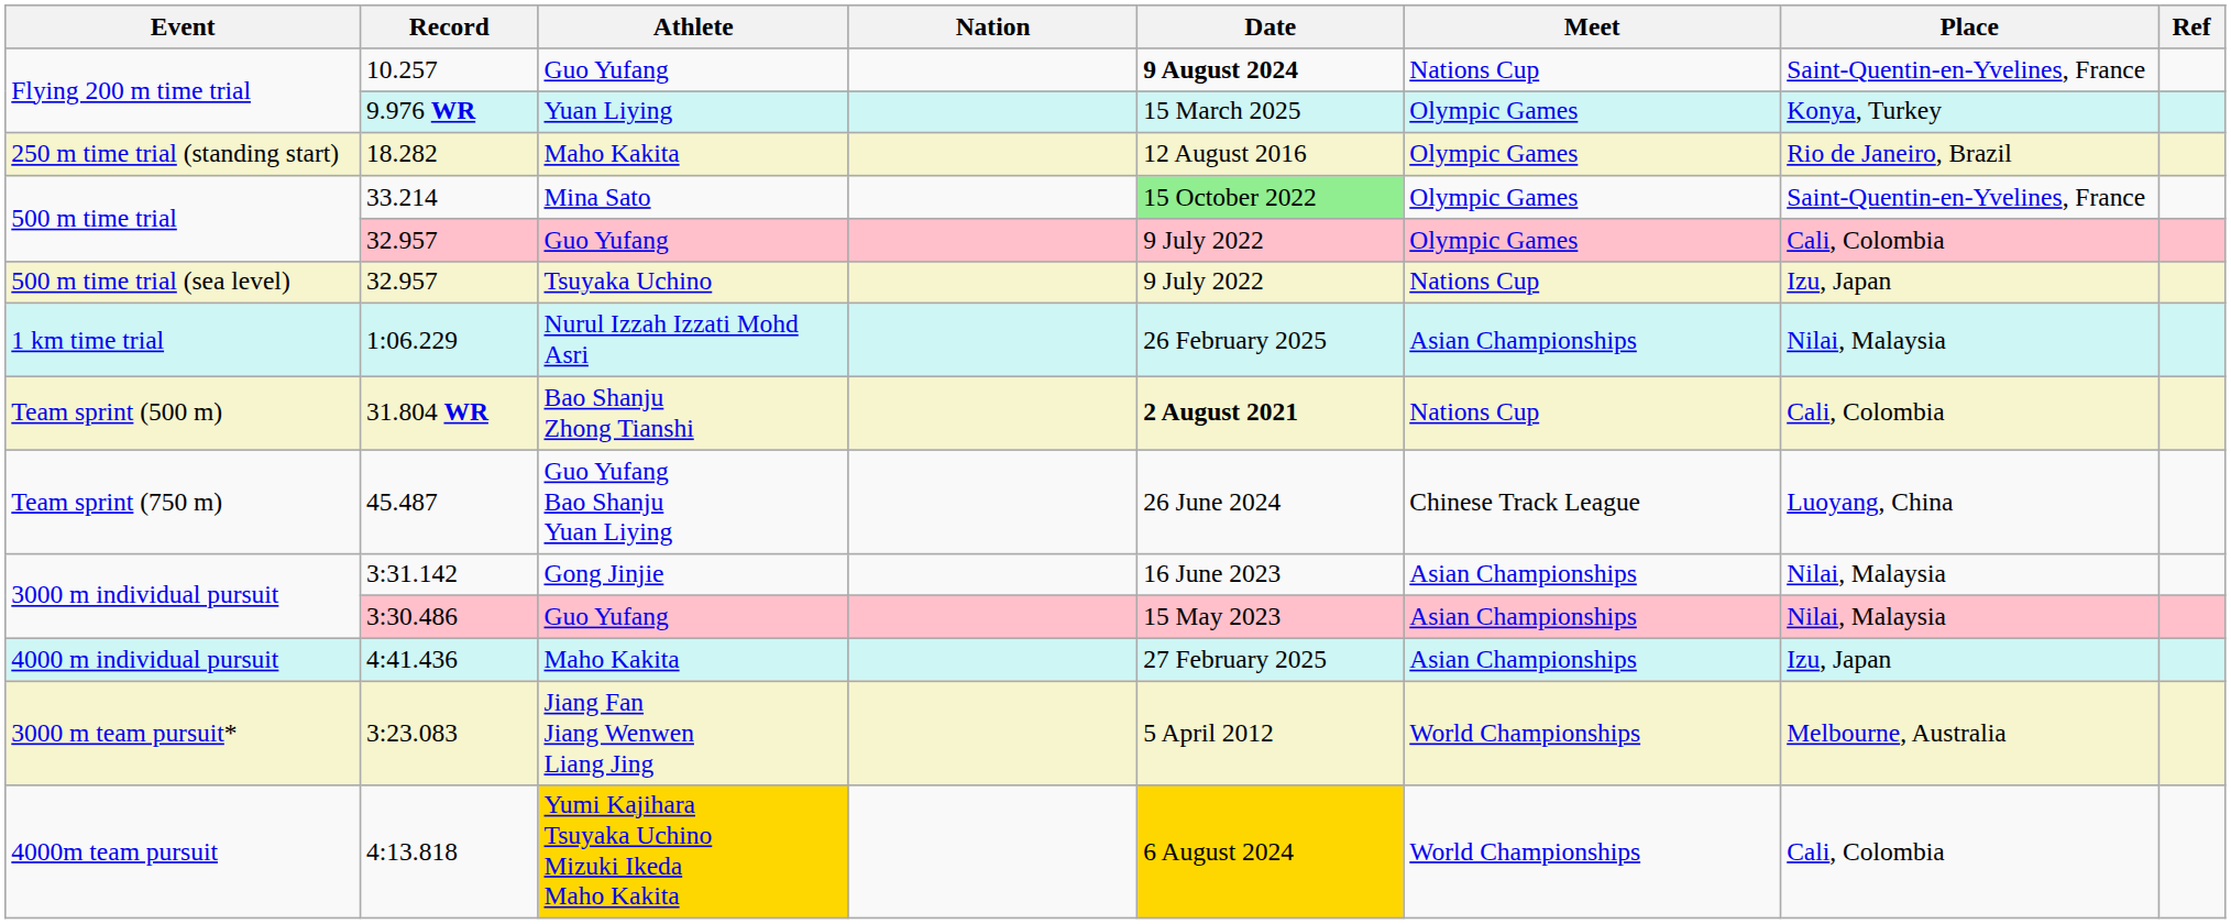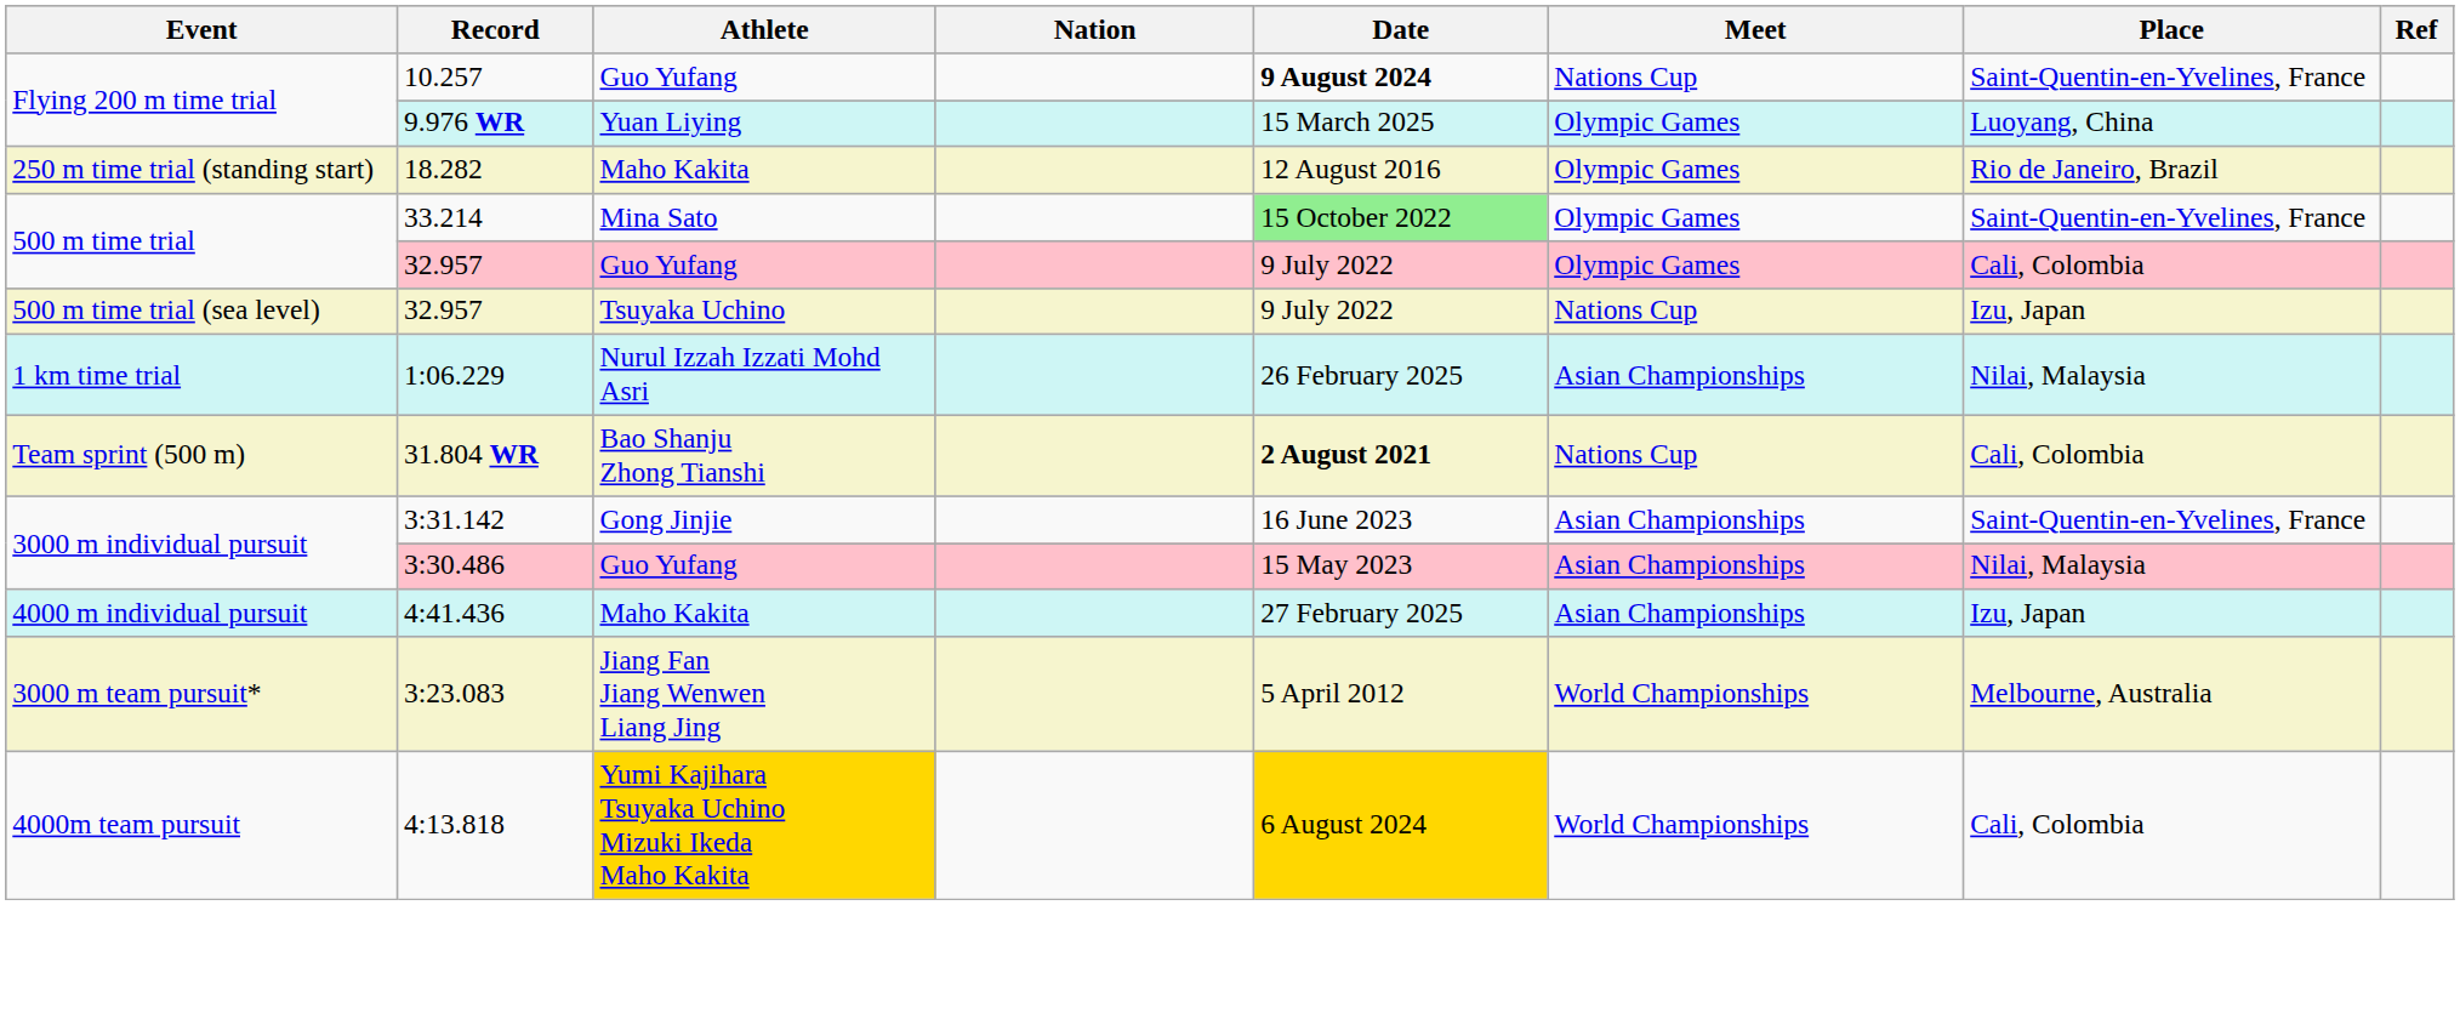9.976 WR | Place: Konya, Turkey -> Luoyang, China
- row: Team sprint (750 m) | 45.487 | Guo Yufang Bao Shanju Yuan Liying | 26 June 2024 | Chinese Track League | Luoyang, China
3:31.142 | Place: Nilai, Malaysia -> Saint-Quentin-en-Yvelines, France
